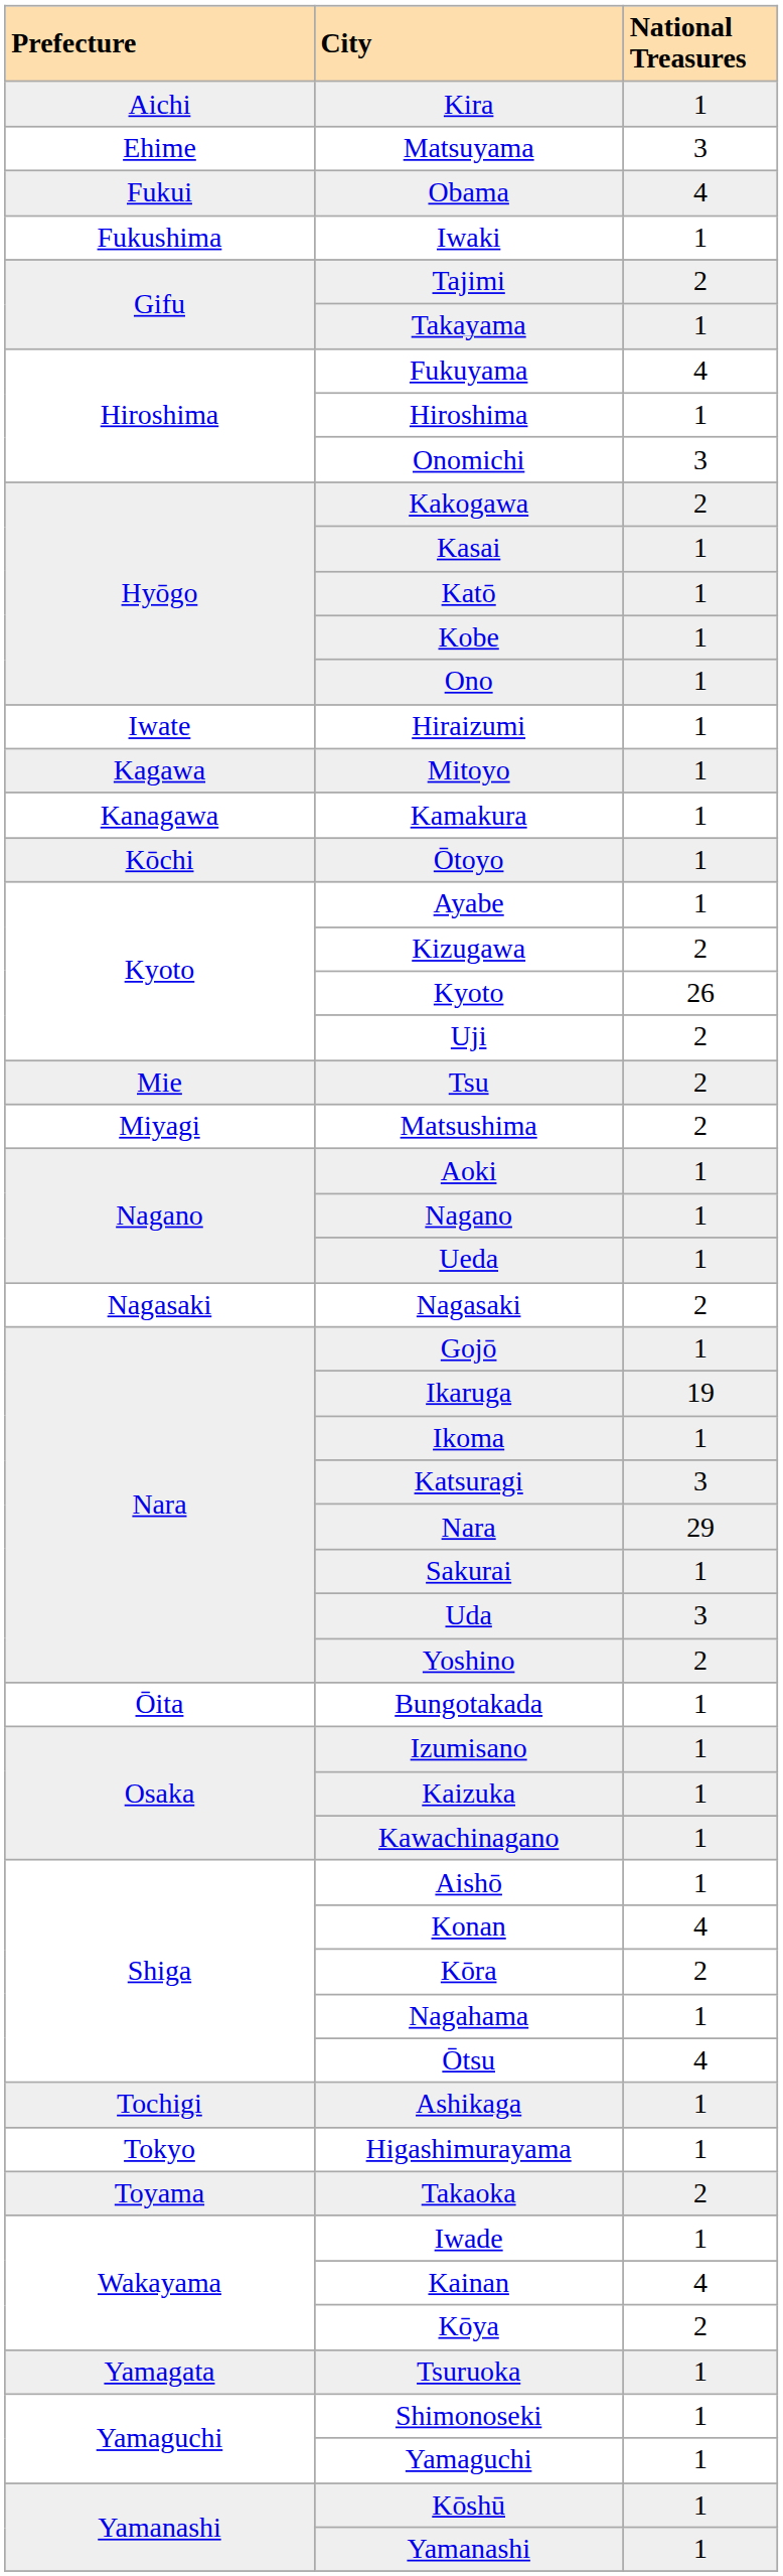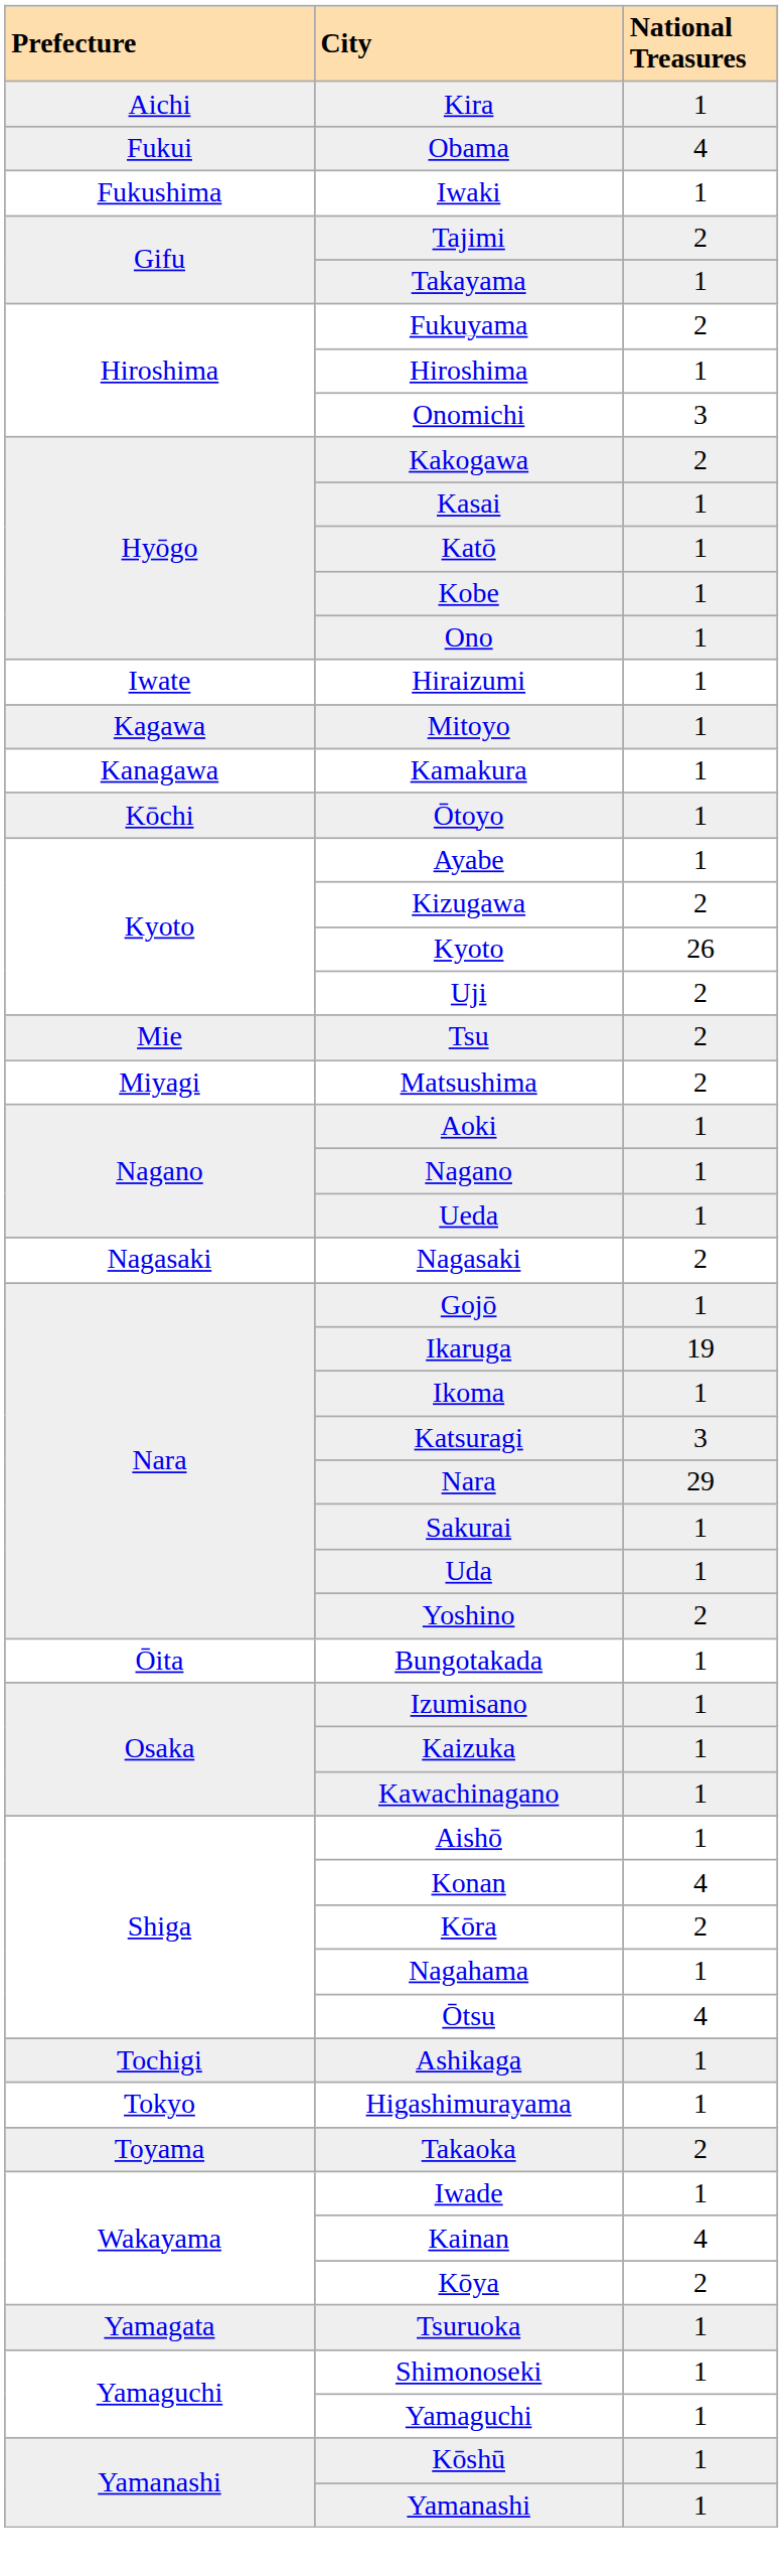- row: Ehime | Matsuyama | 3
Fukuyama | National Treasures: 4 -> 2
Uda | National Treasures: 3 -> 1
